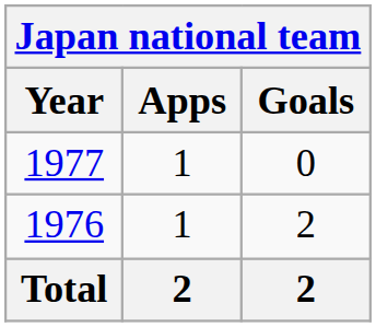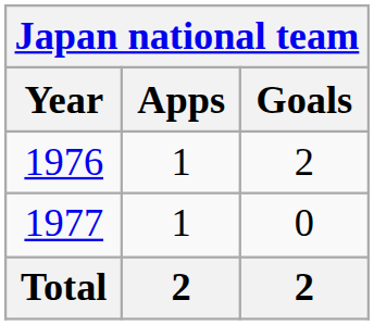rows swapped: 1976 <-> 1977
